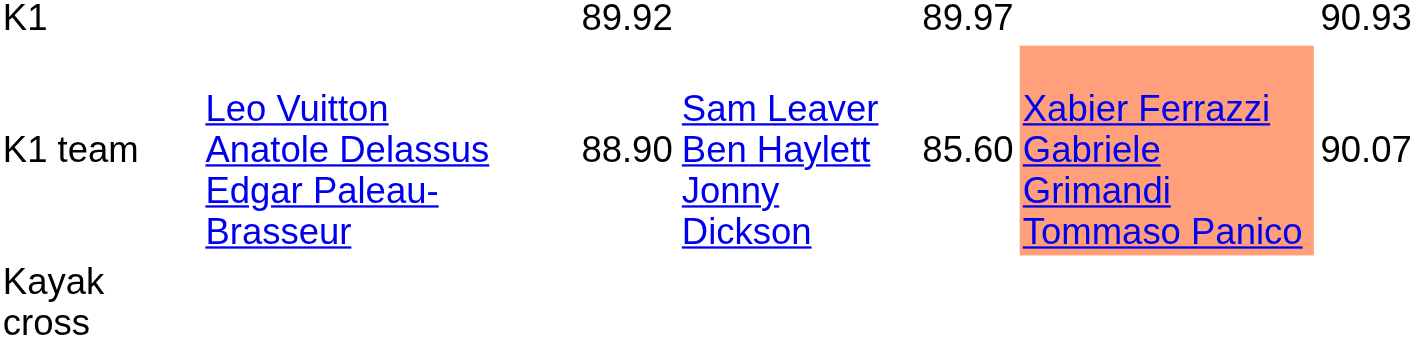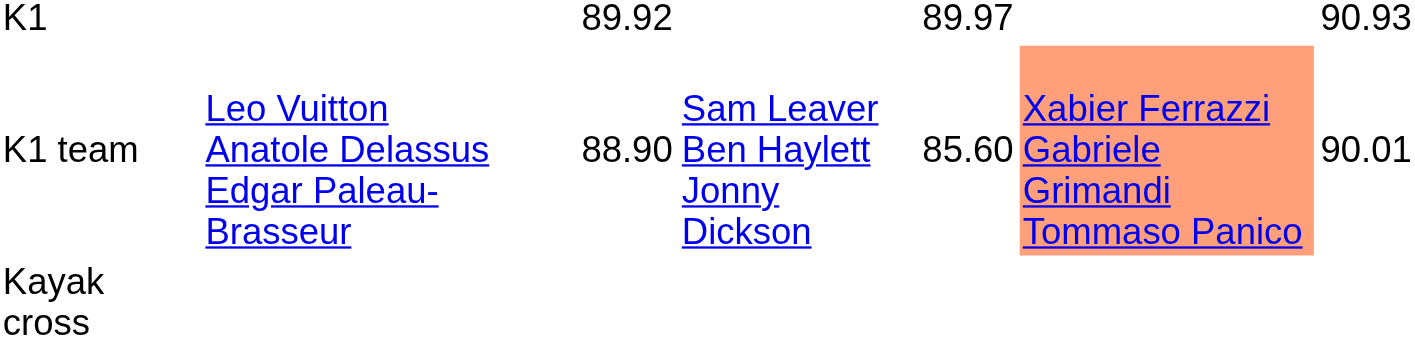K1 team | column 7: 90.07 -> 90.01
